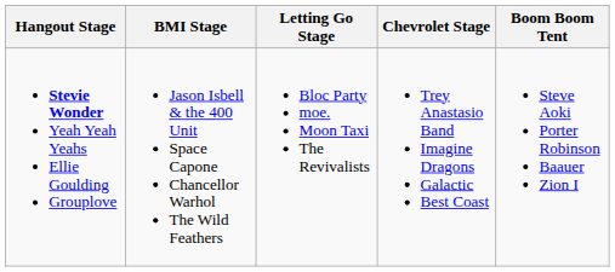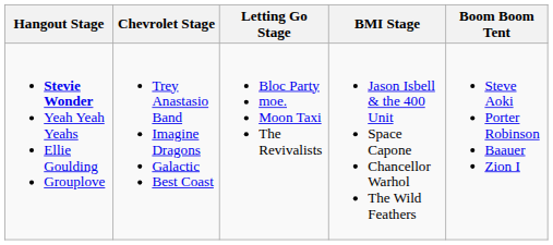columns swapped: Chevrolet Stage <-> BMI Stage
